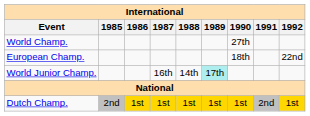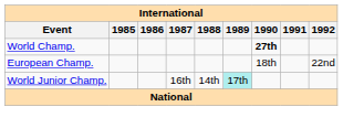World Champ. | 1990: normal -> bold
- row: Dutch Champ. | 2nd | 1st | 1st | 1st | 1st | 1st | 2nd | 1st
